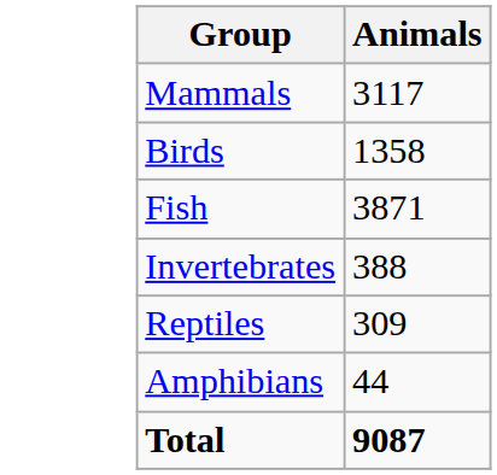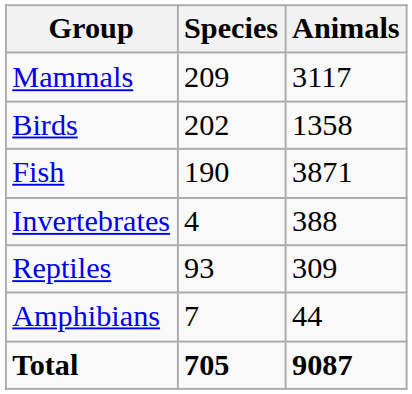+ column: Species | 209 | 202 | 190 | 4 | 93 | 7 | 705
